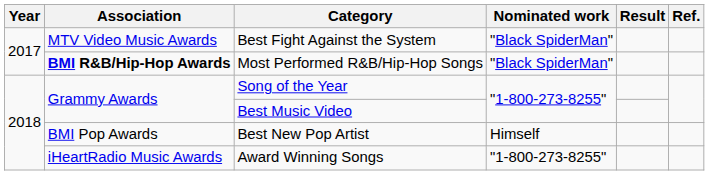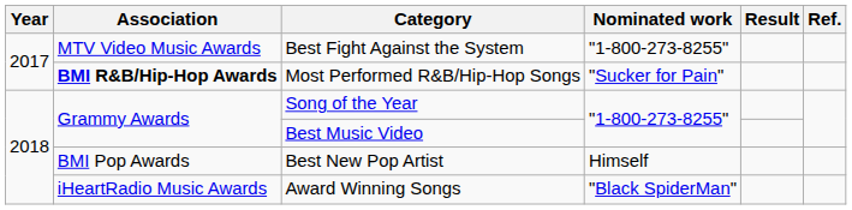Best Fight Against the System | Nominated work: "Black SpiderMan" -> "1-800-273-8255"
Most Performed R&B/Hip-Hop Songs | Nominated work: "Black SpiderMan" -> "Sucker for Pain"
Award Winning Songs | Nominated work: "1-800-273-8255" -> "Black SpiderMan"
